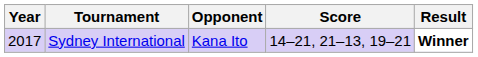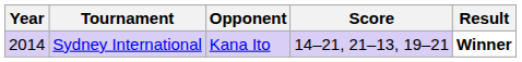Sydney International | Year: 2017 -> 2014
